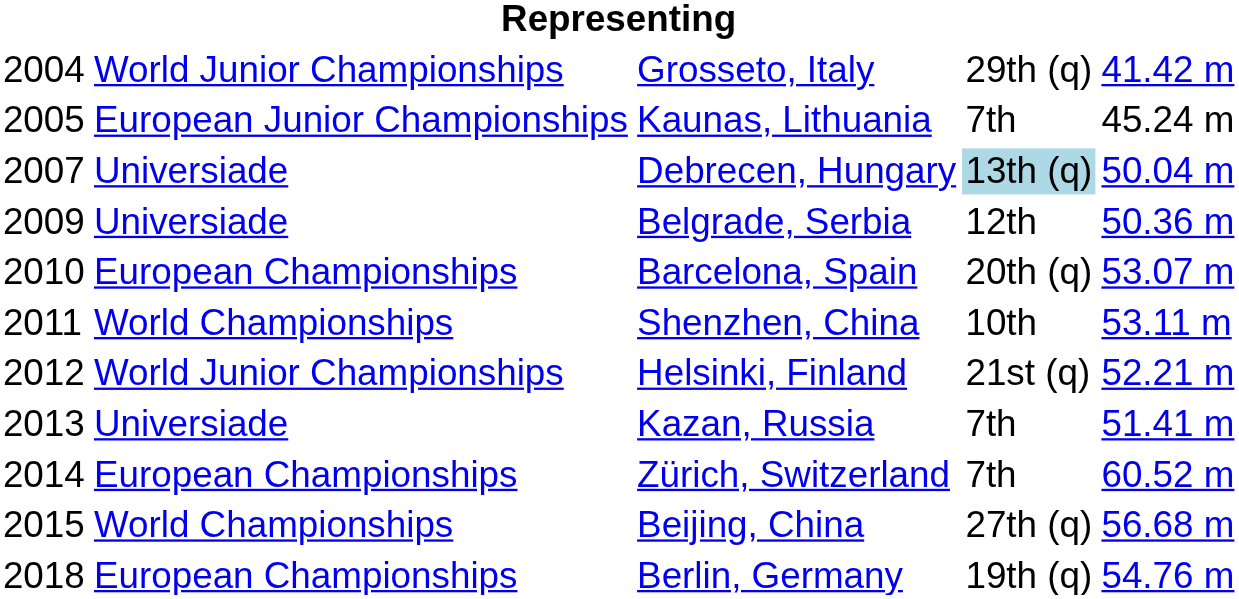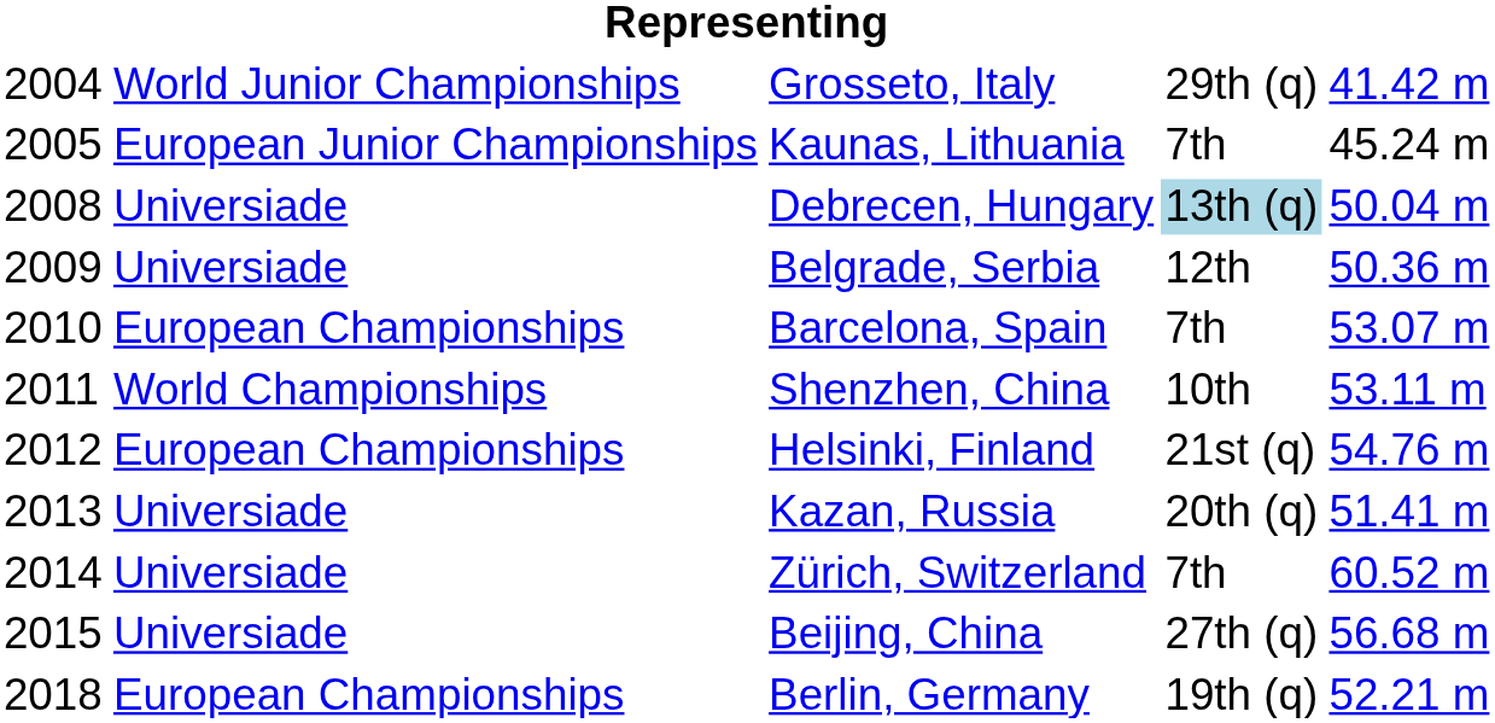Debrecen, Hungary | column 1: 2007 -> 2008
Barcelona, Spain | column 4: 20th (q) -> 7th
Helsinki, Finland | column 2: World Junior Championships -> European Championships
Helsinki, Finland | column 5: 52.21 m -> 54.76 m
Kazan, Russia | column 4: 7th -> 20th (q)
Zürich, Switzerland | column 2: European Championships -> Universiade
Beijing, China | column 2: World Championships -> Universiade
Berlin, Germany | column 5: 54.76 m -> 52.21 m
